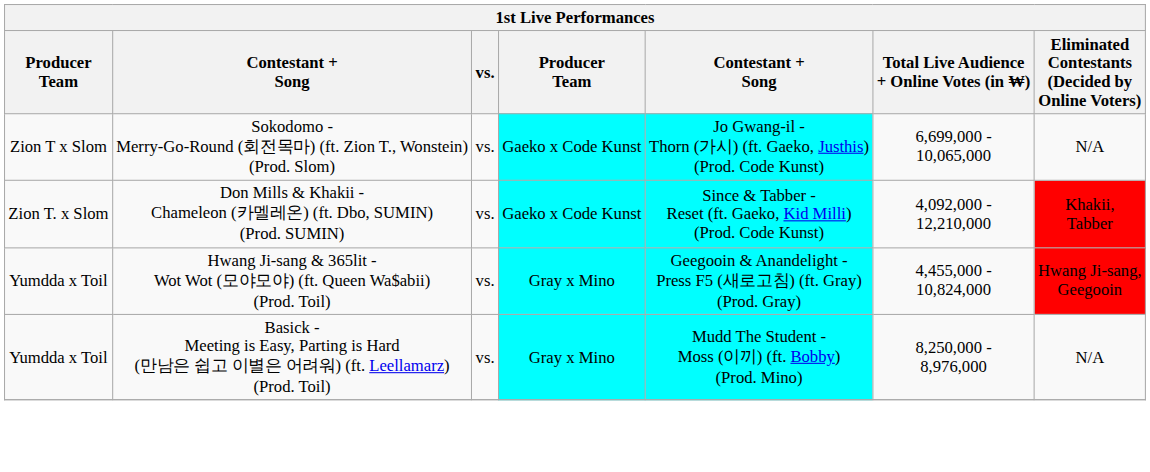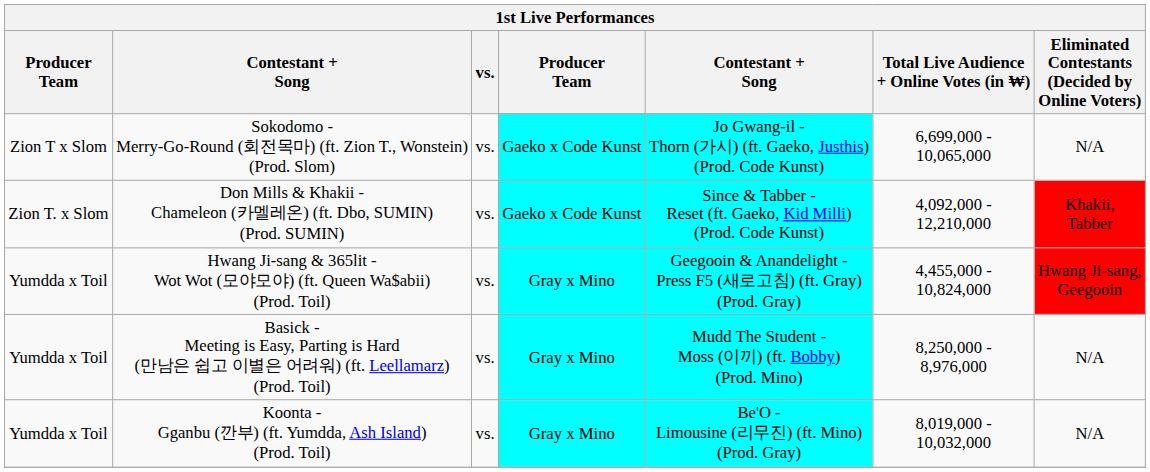+ row: Yumdda x Toil | Koonta - Gganbu (깐부) (ft. Yumdda, Ash Island) (Prod. Toil) | vs. | Gray x Mino | Be'O - Limousine (리무진) (ft. Mino) (Prod. Gray) | 8,019,000 - 10,032,000 | N/A
